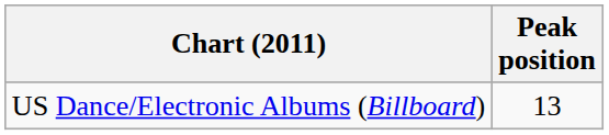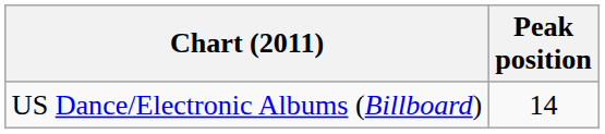US Dance/Electronic Albums (Billboard) | Peak position: 13 -> 14
